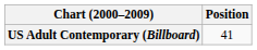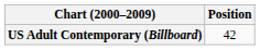US Adult Contemporary (Billboard) | Position: 41 -> 42
